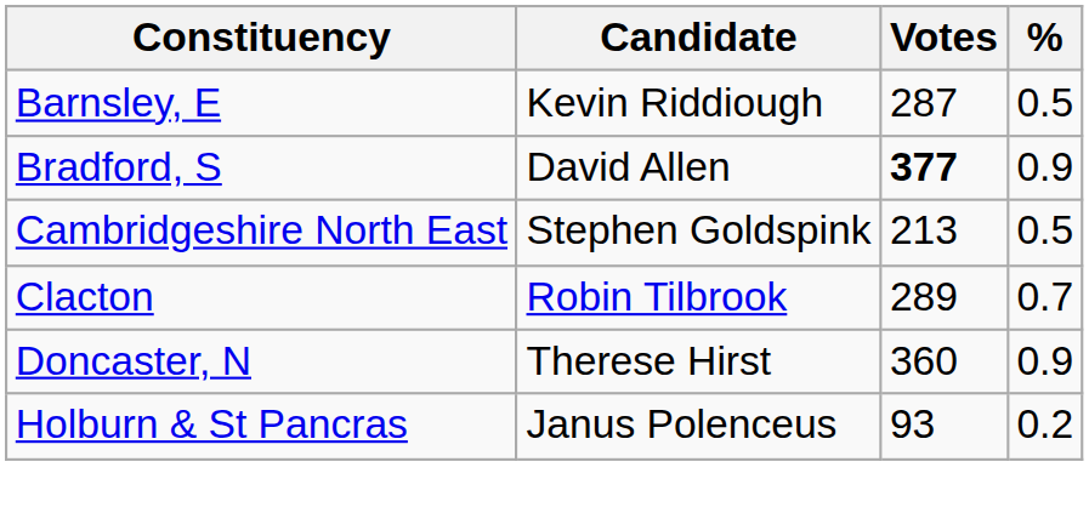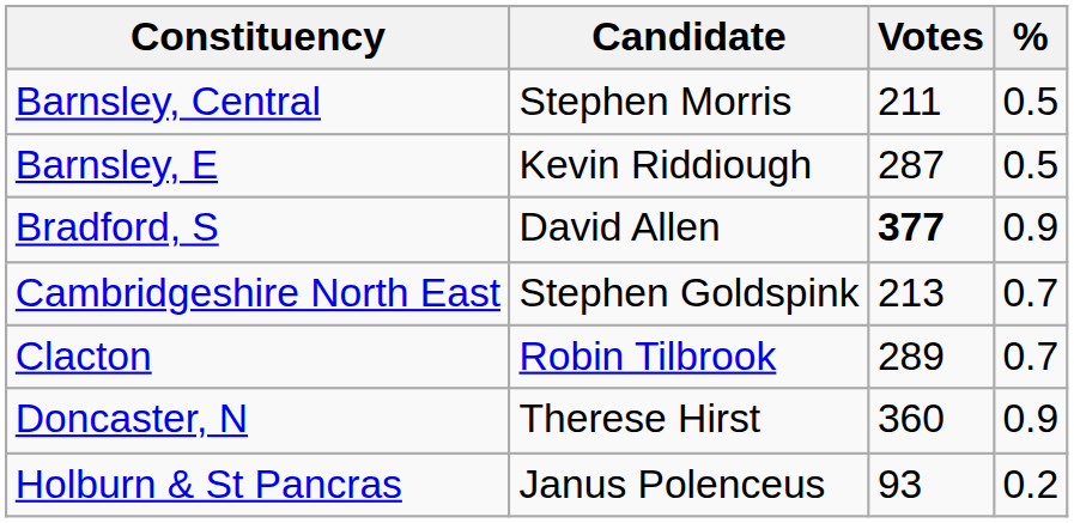+ row: Barnsley, Central | Stephen Morris | 211 | 0.5
Cambridgeshire North East | %: 0.5 -> 0.7
